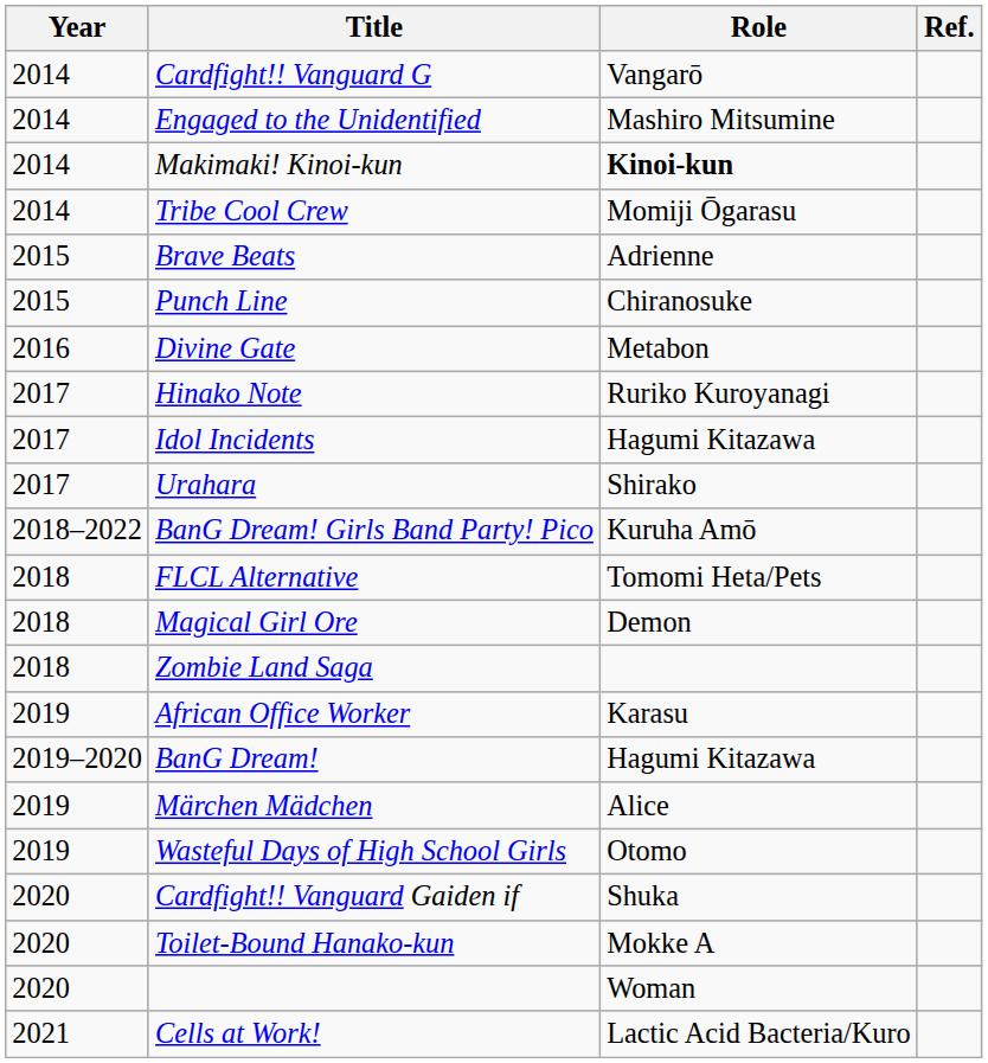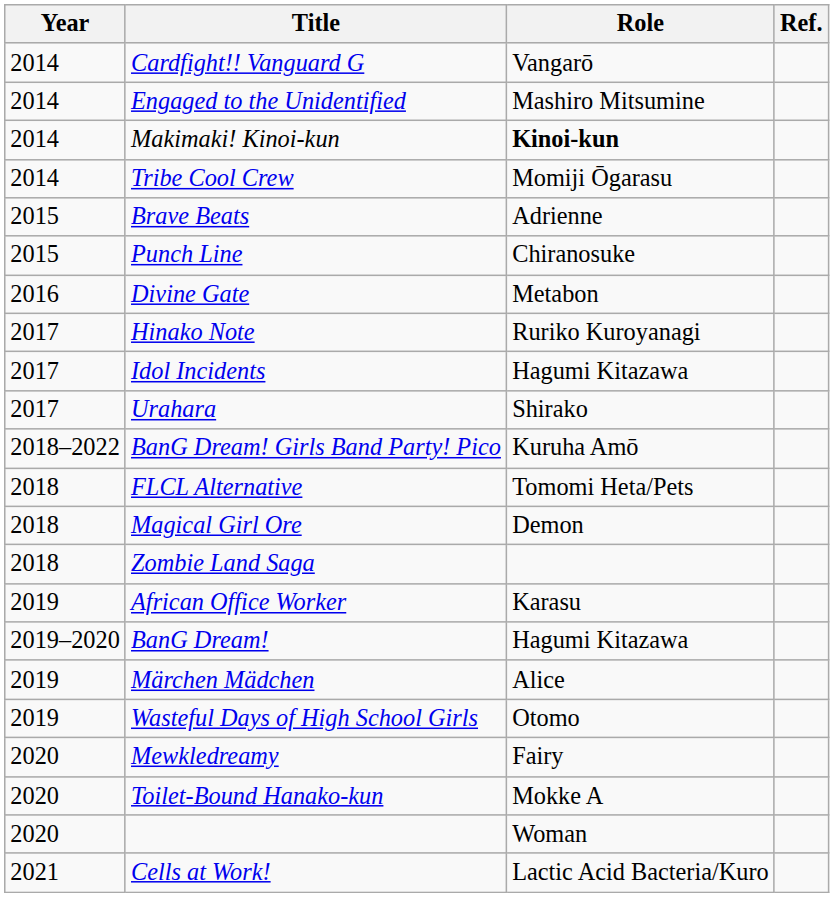- row: 2020 | Cardfight!! Vanguard Gaiden if | Shuka
+ row: 2020 | Mewkledreamy | Fairy
